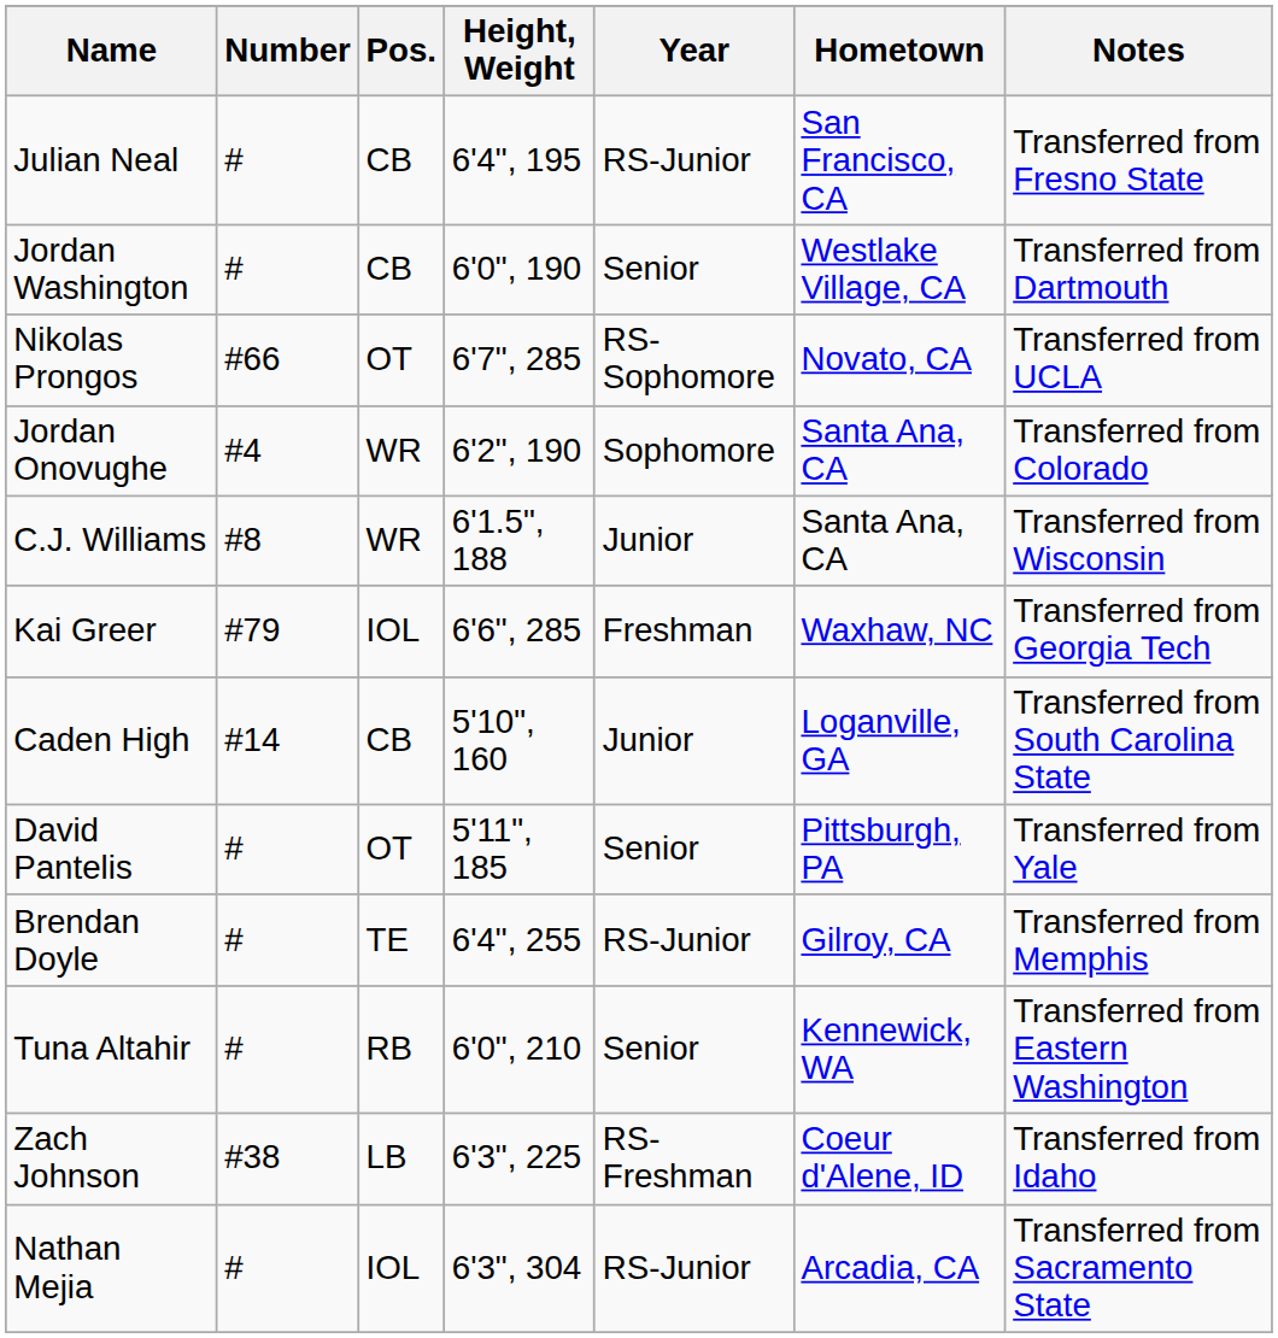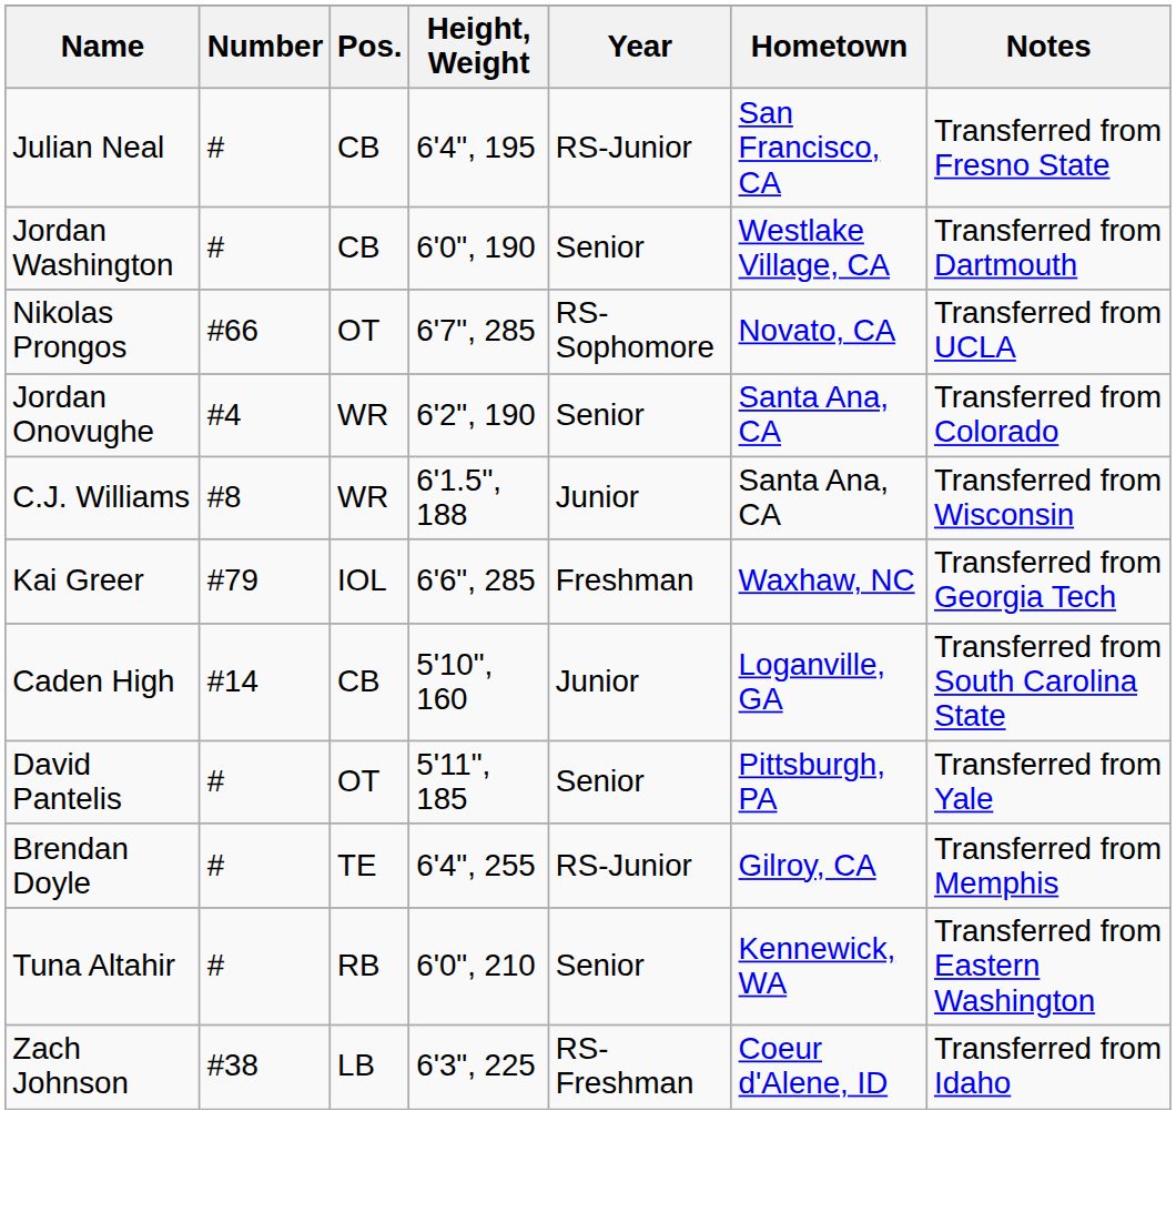Jordan Onovughe | Year: Sophomore -> Senior
- row: Nathan Mejia | # | IOL | 6'3", 304 | RS-Junior | Arcadia, CA | Transferred from Sacramento State
